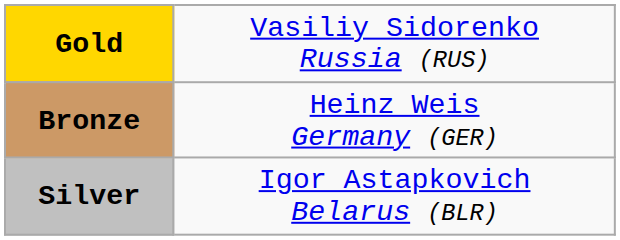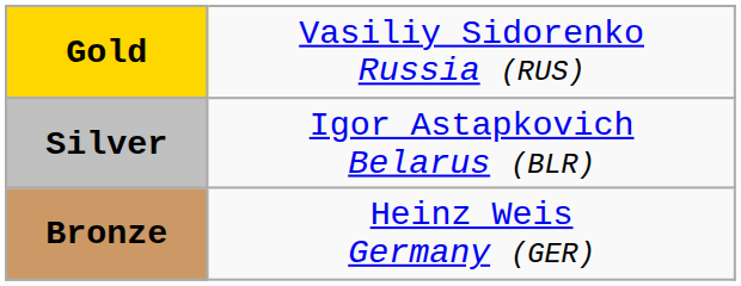rows swapped: Silver <-> Bronze
